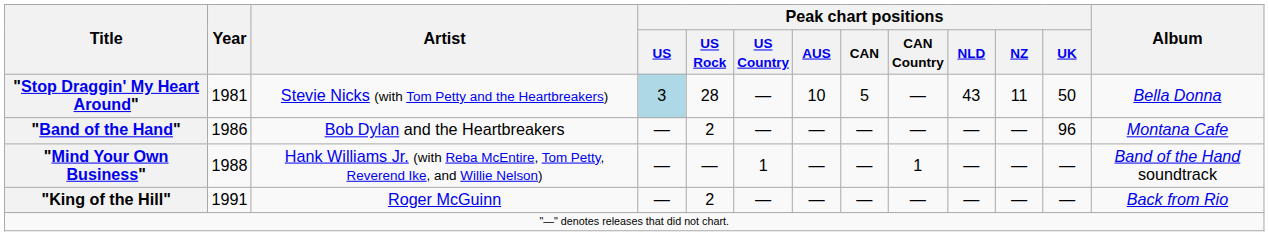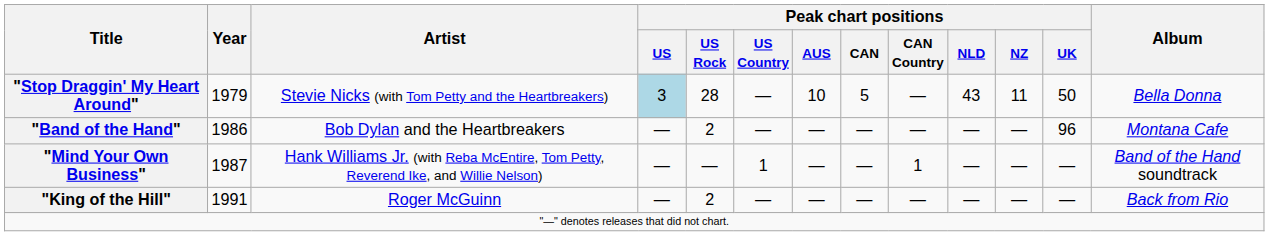"Stop Draggin' My Heart Around" | Year: 1981 -> 1979
"Mind Your Own Business" | Year: 1988 -> 1987
